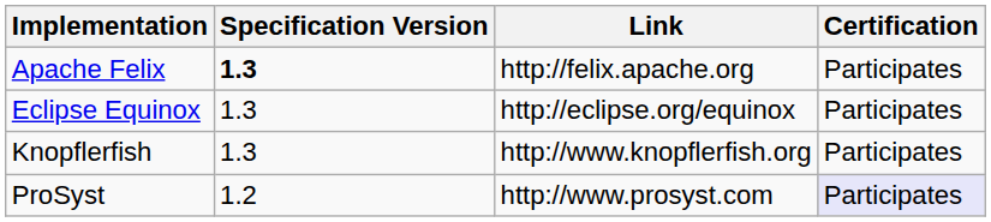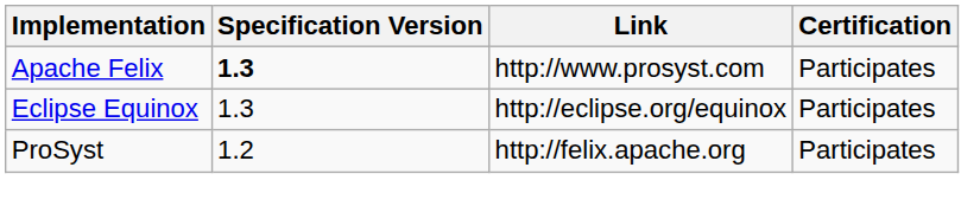Apache Felix | Link: http://felix.apache.org -> http://www.prosyst.com
- row: Knopflerfish | 1.3 | http://www.knopflerfish.org | Participates
ProSyst | Link: http://www.prosyst.com -> http://felix.apache.org
ProSyst | Certification: lavender background -> no background
